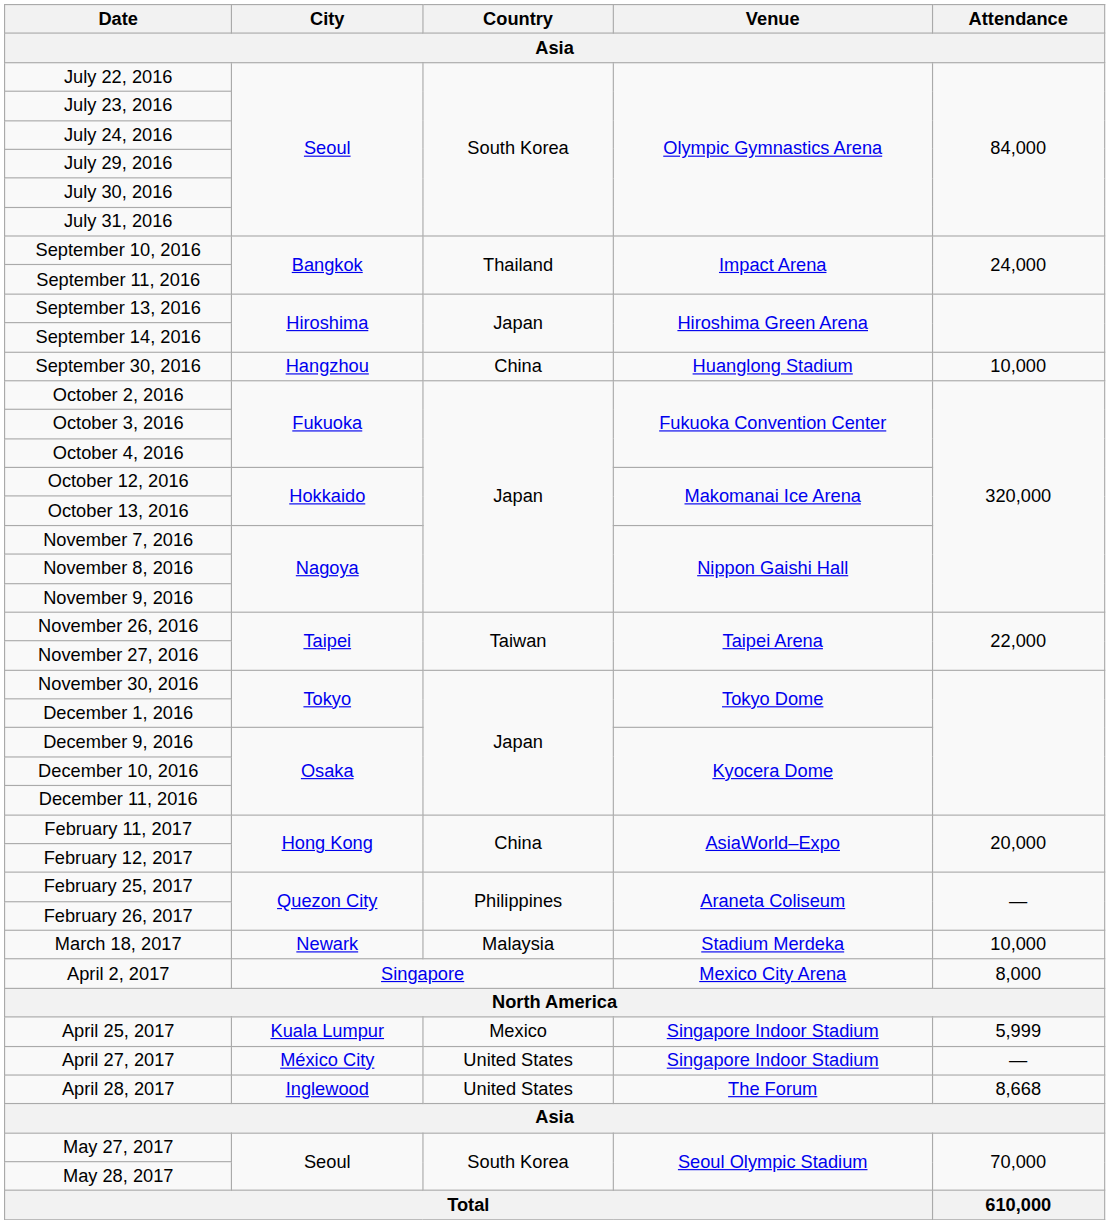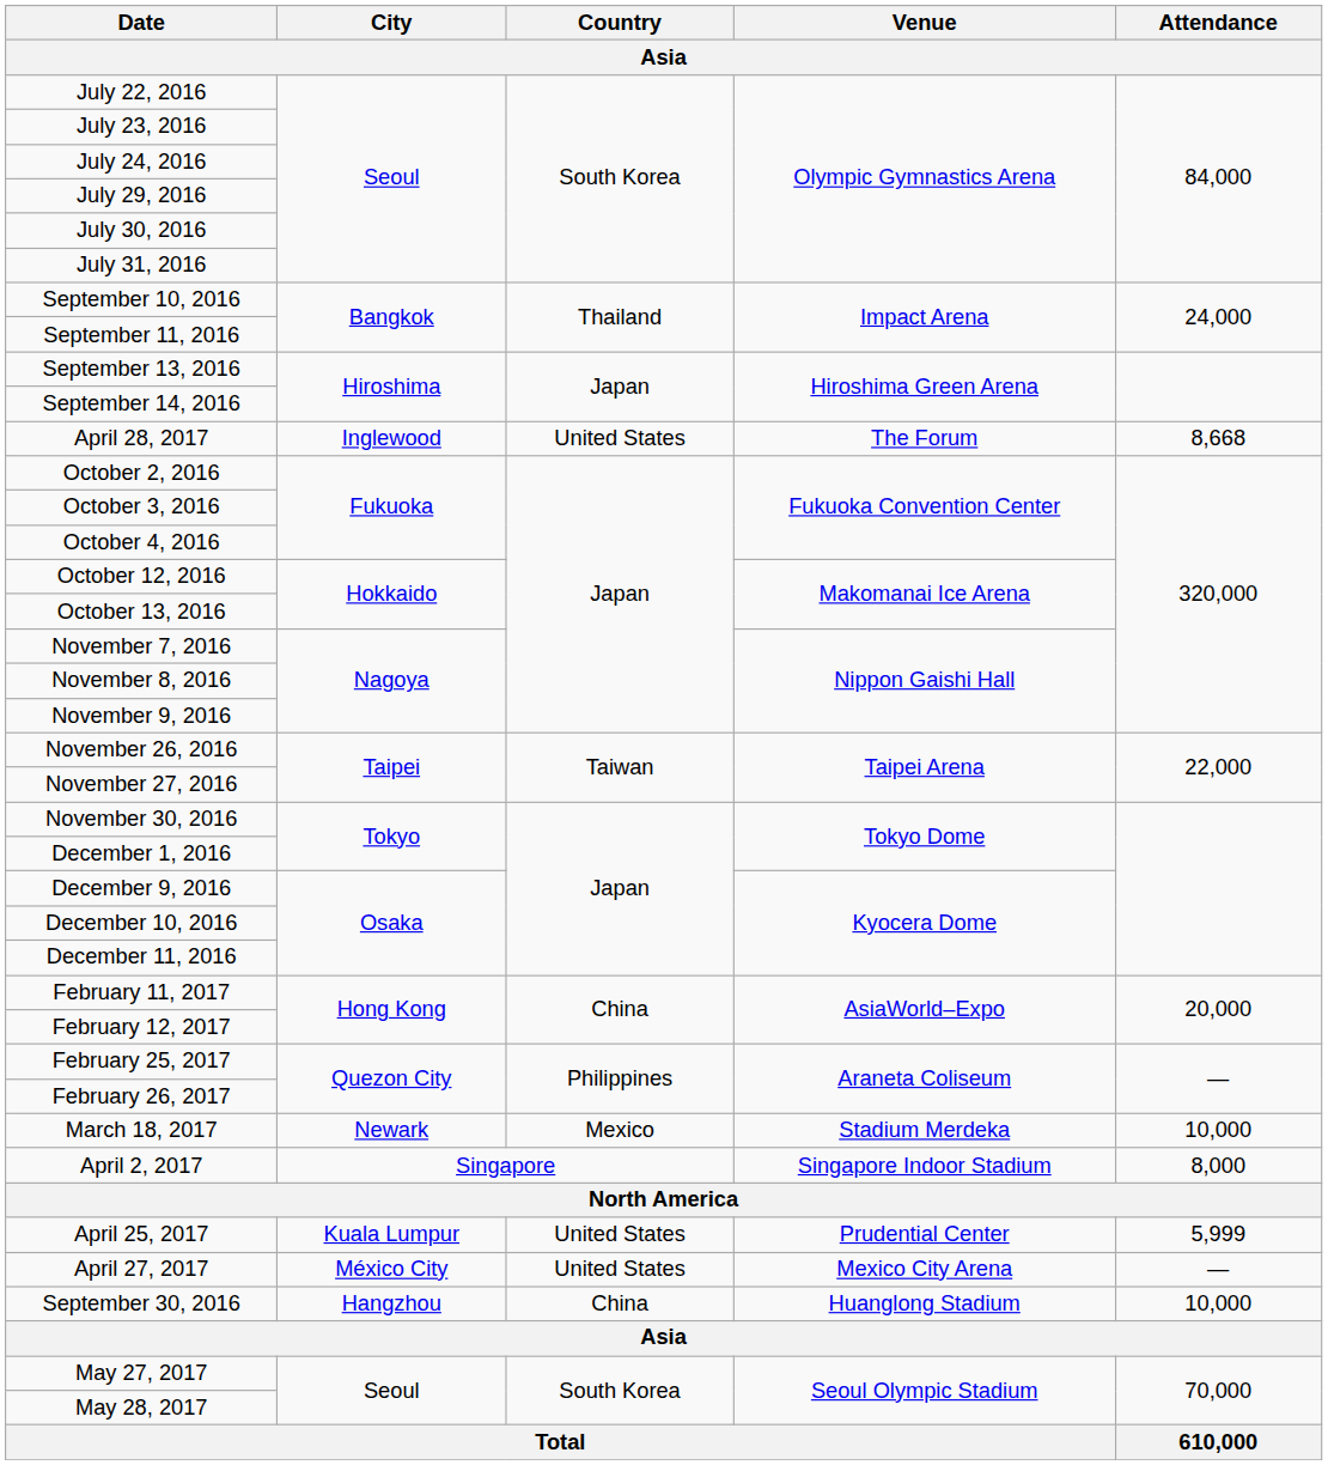rows swapped: September 30, 2016 <-> April 28, 2017
March 18, 2017 | Country: Malaysia -> Mexico
April 2, 2017 | Venue: Mexico City Arena -> Singapore Indoor Stadium
April 25, 2017 | Country: Mexico -> United States
April 25, 2017 | Venue: Singapore Indoor Stadium -> Prudential Center
April 27, 2017 | Venue: Singapore Indoor Stadium -> Mexico City Arena
